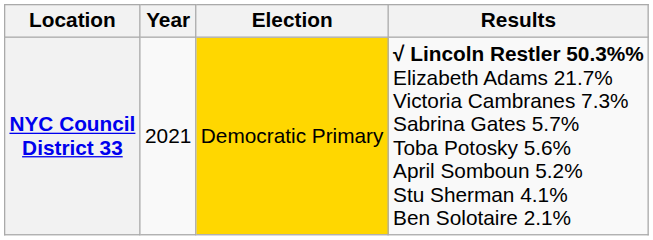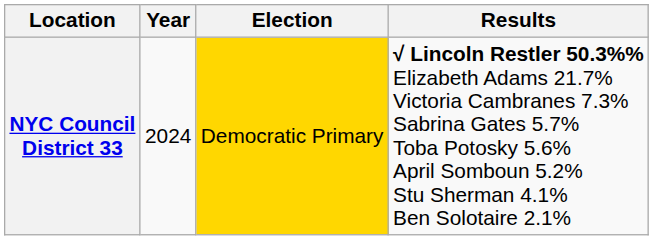NYC Council District 33 | Year: 2021 -> 2024
